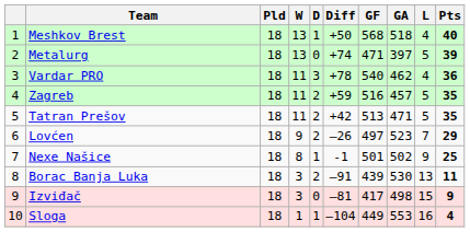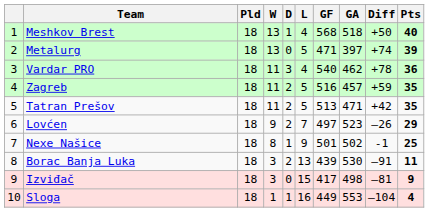columns swapped: L <-> Diff
